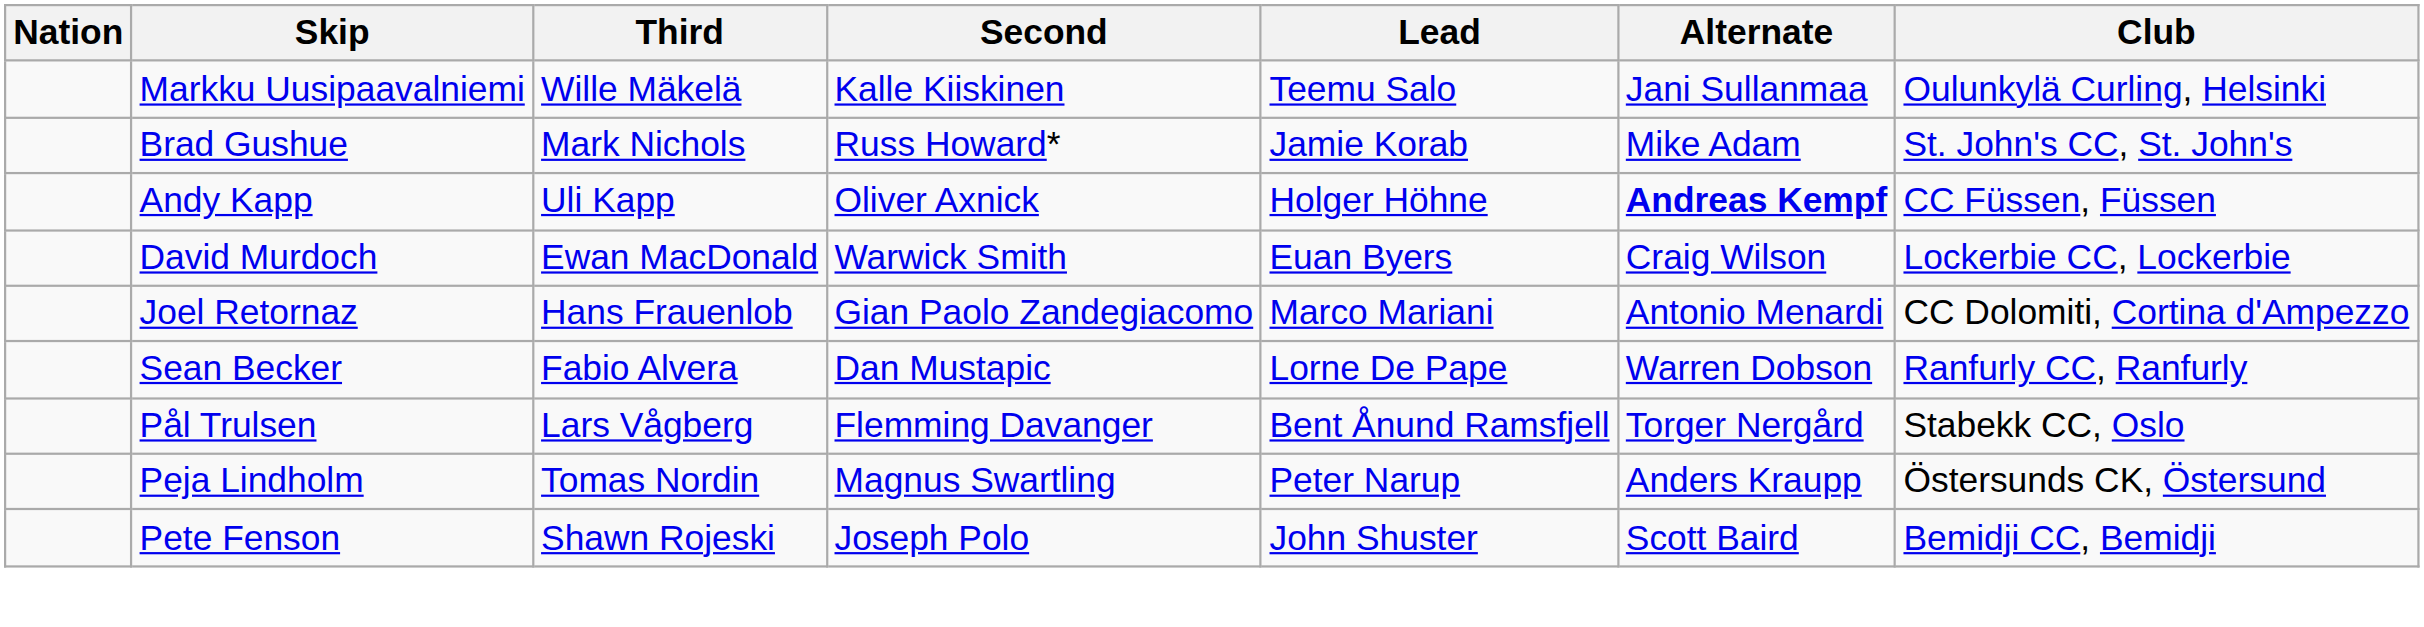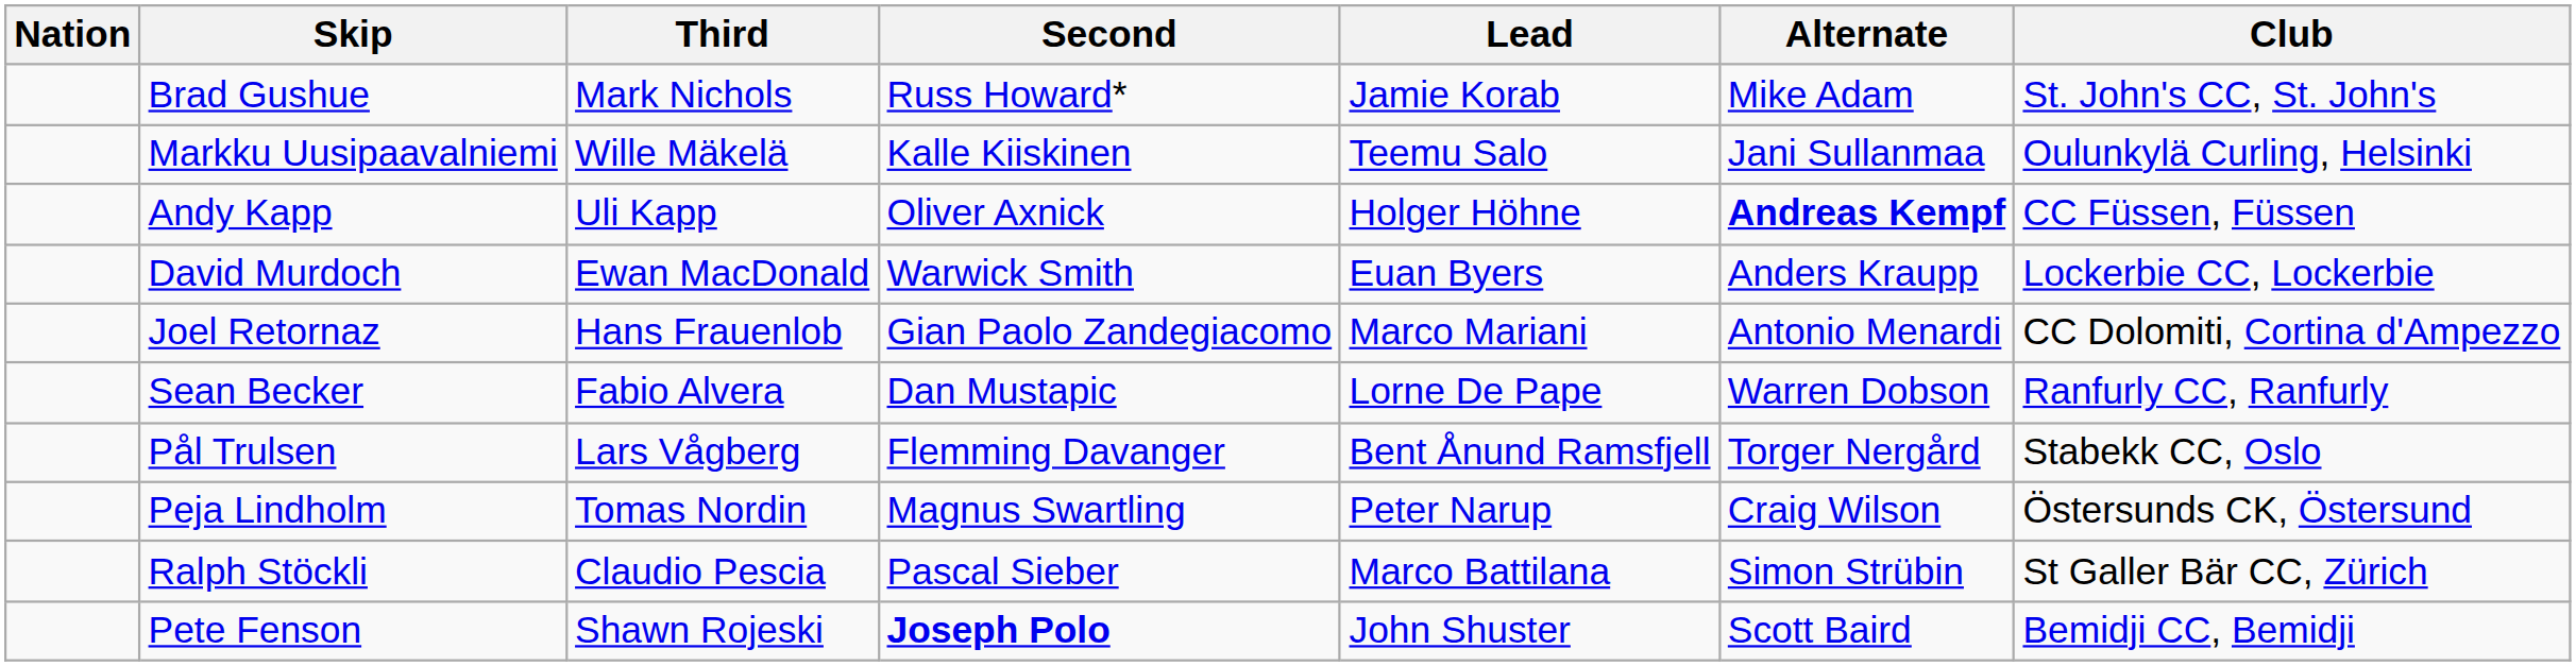rows swapped: Brad Gushue <-> Markku Uusipaavalniemi
David Murdoch | Alternate: Craig Wilson -> Anders Kraupp
Peja Lindholm | Alternate: Anders Kraupp -> Craig Wilson
+ row: Ralph Stöckli | Claudio Pescia | Pascal Sieber | Marco Battilana | Simon Strübin | St Galler Bär CC, Zürich
Pete Fenson | Second: normal -> bold
